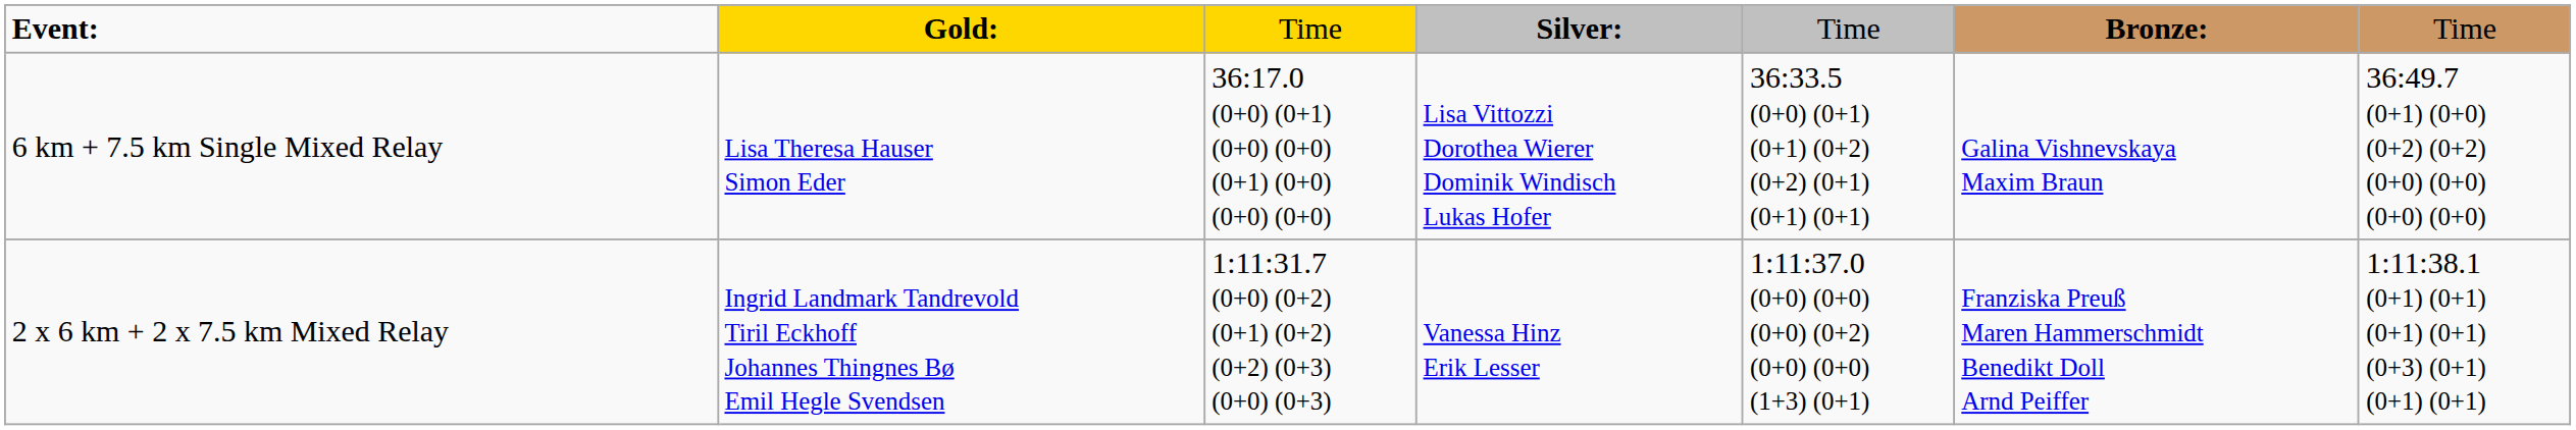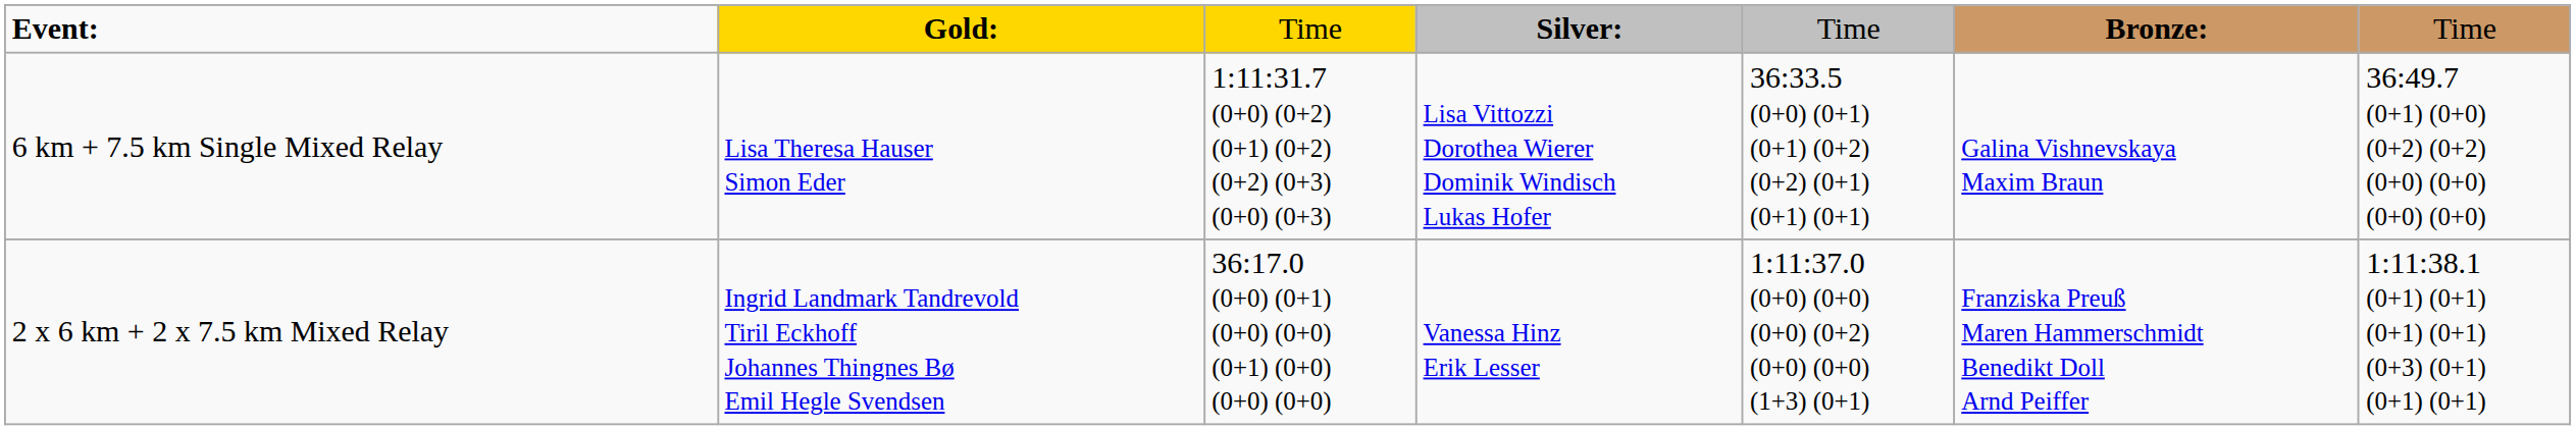6 km + 7.5 km Single Mixed Relay | column 3: 36:17.0 (0+0) (0+1) (0+0) (0+0) (0+1) (0+0) (0+0) (0+0) -> 1:11:31.7 (0+0) (0+2) (0+1) (0+2) (0+2) (0+3) (0+0) (0+3)
2 x 6 km + 2 x 7.5 km Mixed Relay | column 3: 1:11:31.7 (0+0) (0+2) (0+1) (0+2) (0+2) (0+3) (0+0) (0+3) -> 36:17.0 (0+0) (0+1) (0+0) (0+0) (0+1) (0+0) (0+0) (0+0)
